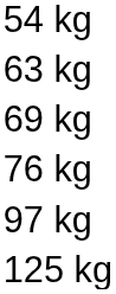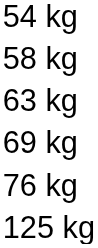+ row: 58 kg
- row: 97 kg
